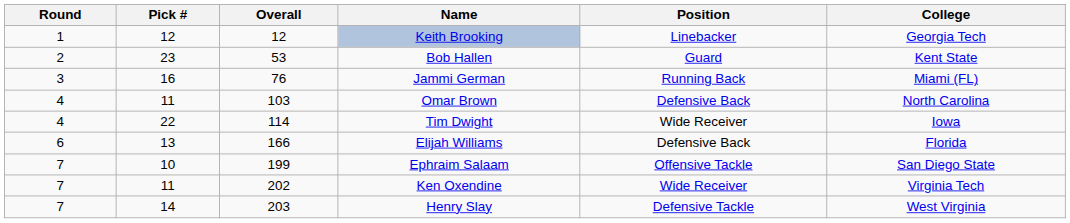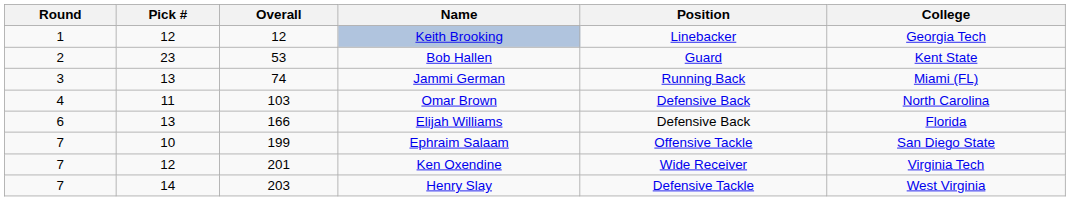Jammi German | Pick #: 16 -> 13
Jammi German | Overall: 76 -> 74
- row: 4 | 22 | 114 | Tim Dwight | Wide Receiver | Iowa
Ken Oxendine | Pick #: 11 -> 12
Ken Oxendine | Overall: 202 -> 201
